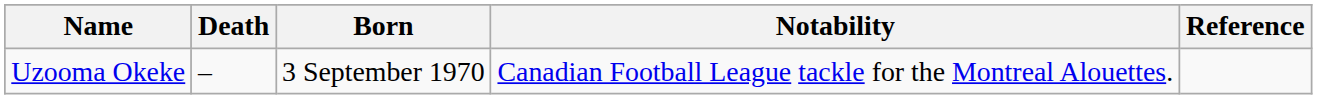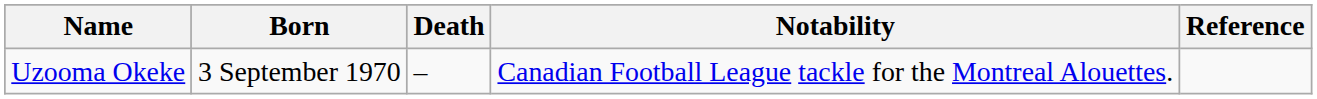columns swapped: Born <-> Death
